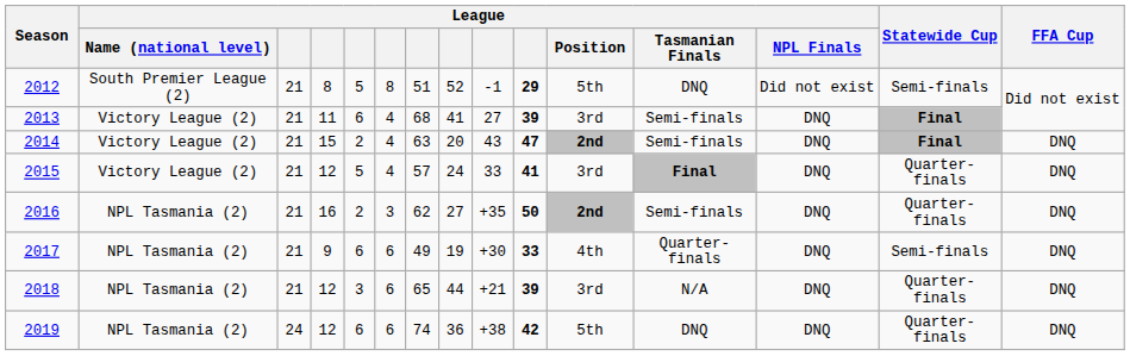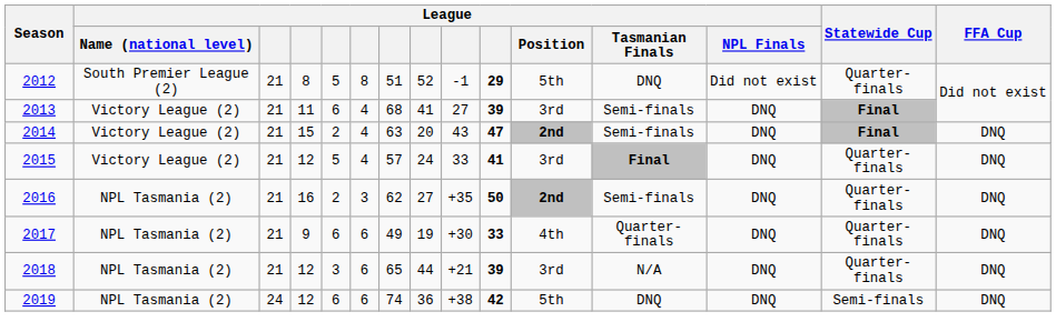2012 | Statewide Cup: Semi-finals -> Quarter-finals
2017 | Statewide Cup: Semi-finals -> Quarter-finals
2019 | Statewide Cup: Quarter-finals -> Semi-finals
